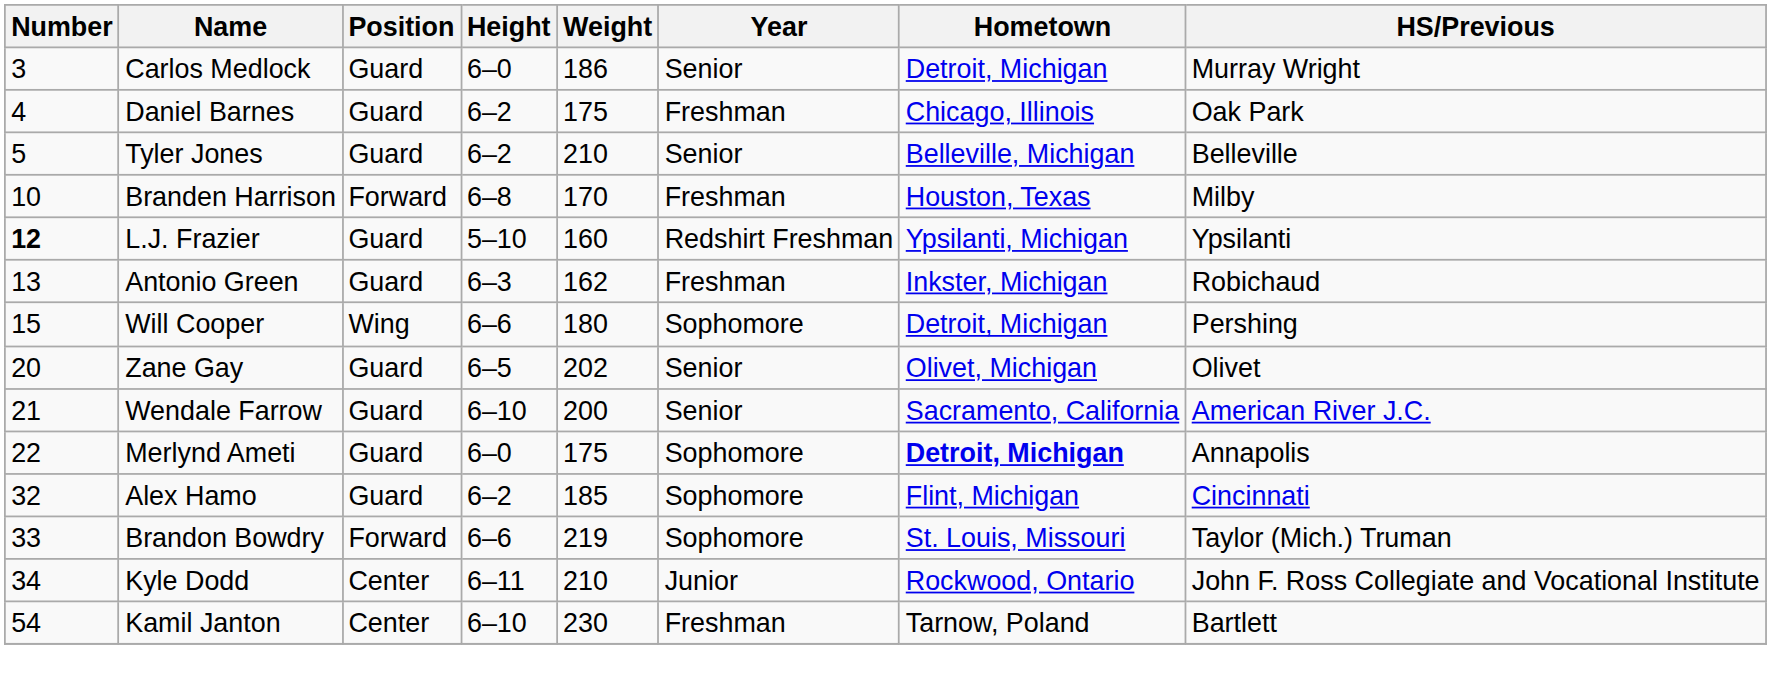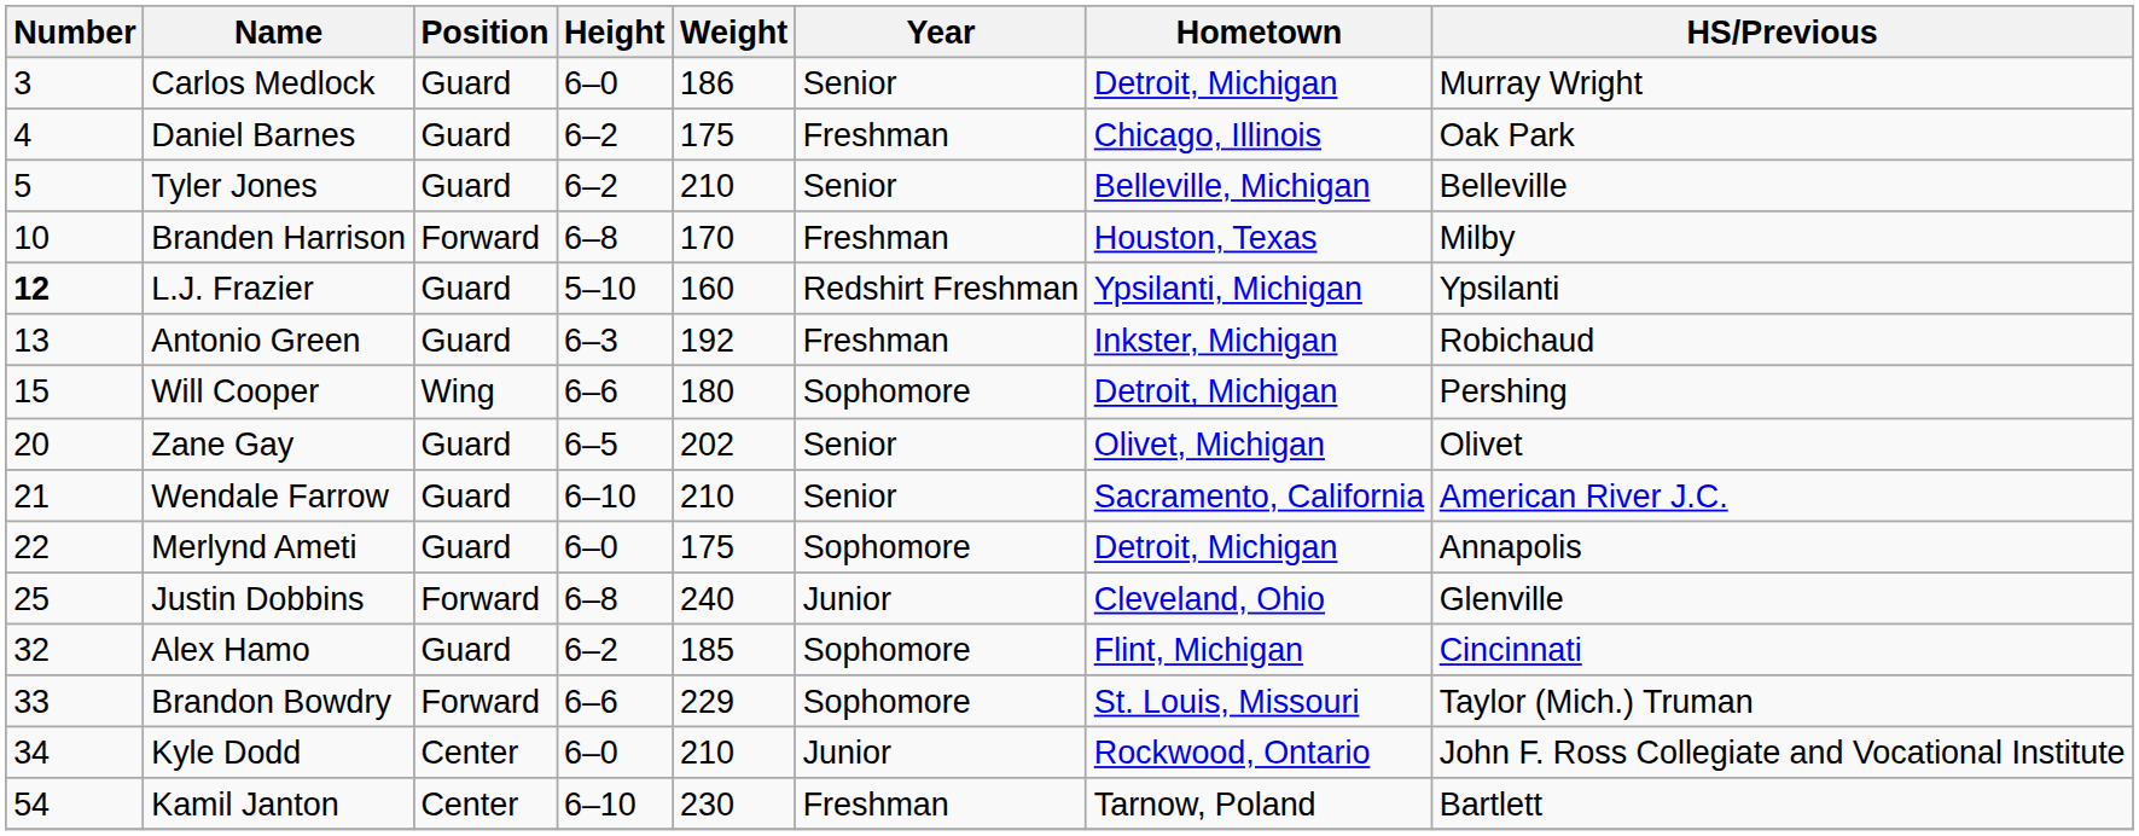Antonio Green | Weight: 162 -> 192
Wendale Farrow | Weight: 200 -> 210
Merlynd Ameti | Hometown: bold -> normal
+ row: 25 | Justin Dobbins | Forward | 6–8 | 240 | Junior | Cleveland, Ohio | Glenville
Brandon Bowdry | Weight: 219 -> 229
Kyle Dodd | Height: 6–11 -> 6–0
